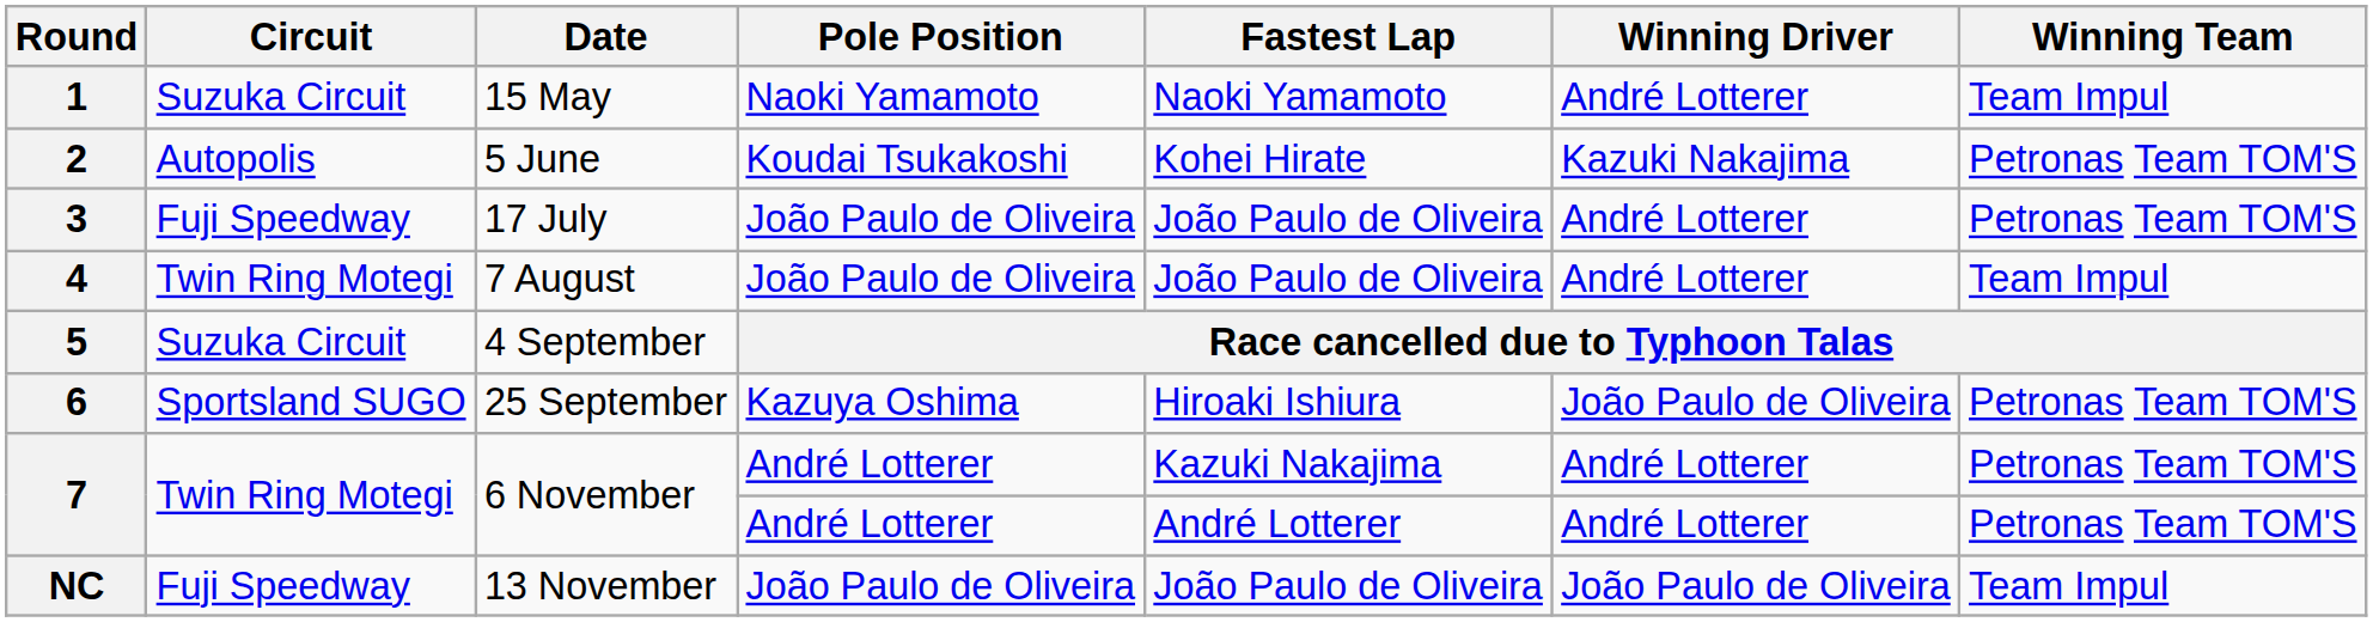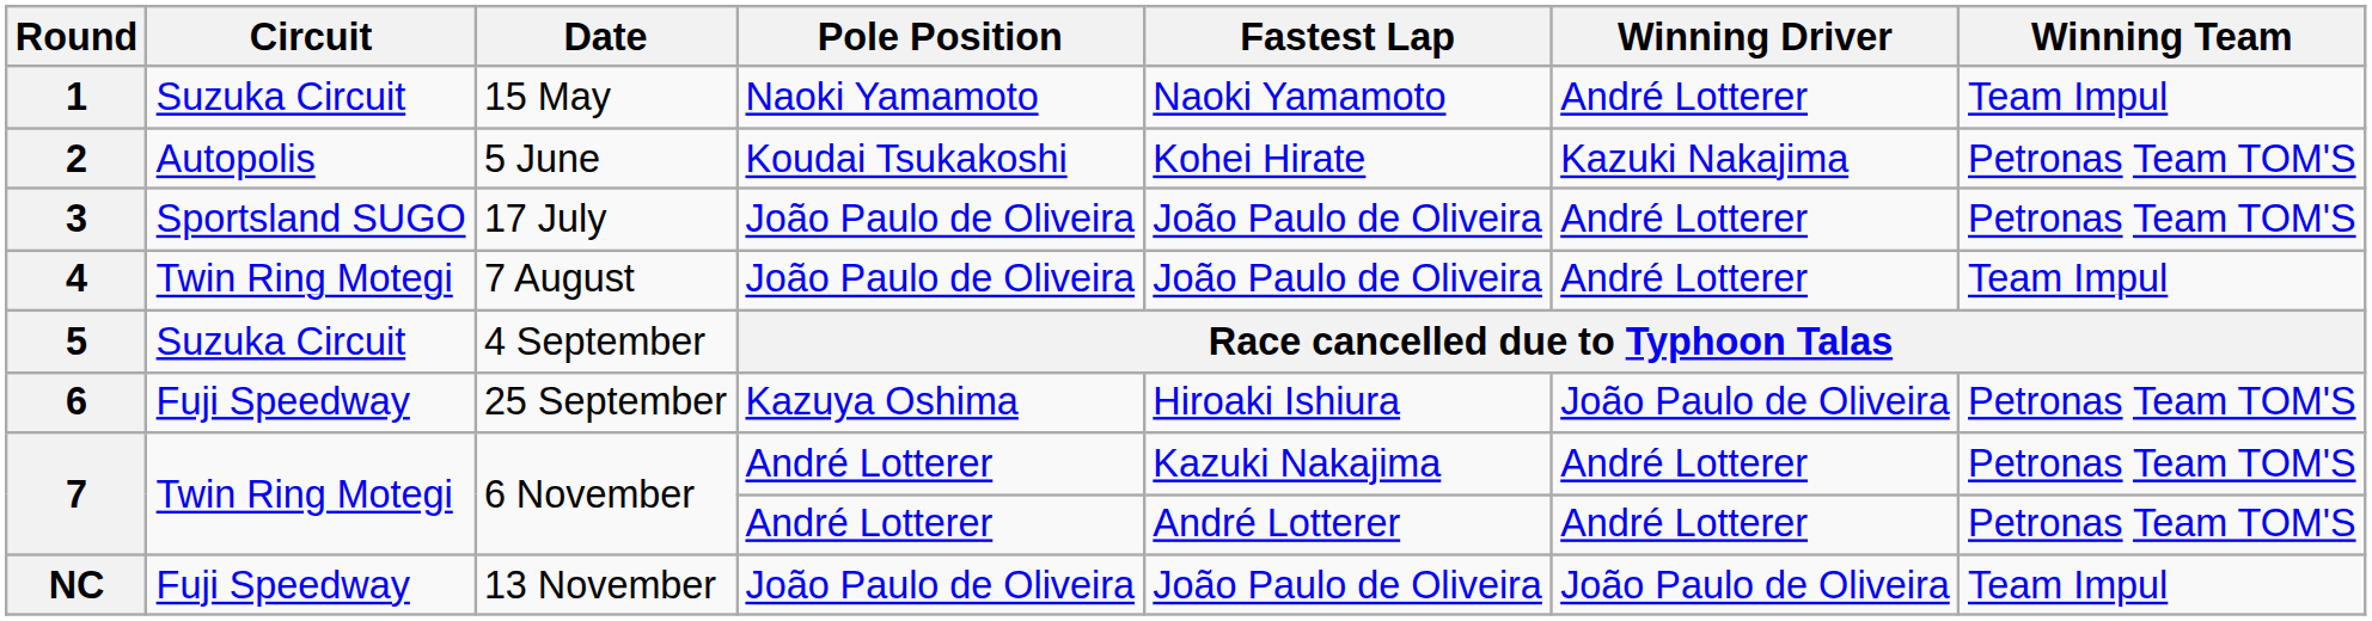3 | Circuit: Fuji Speedway -> Sportsland SUGO
6 | Circuit: Sportsland SUGO -> Fuji Speedway
